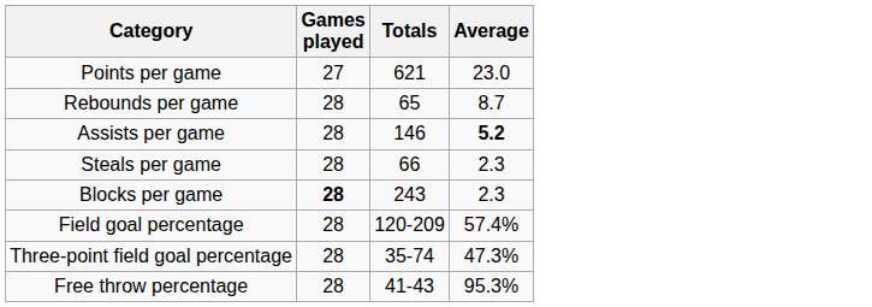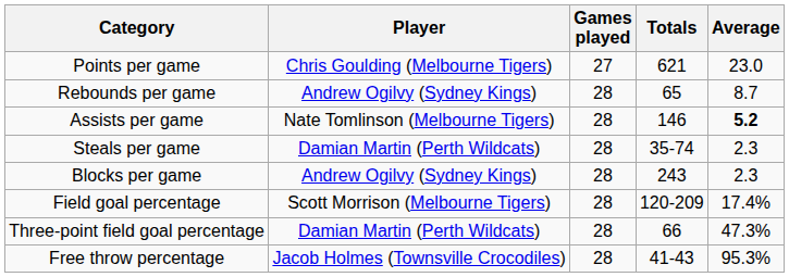+ column: Player | Chris Goulding (Melbourne Tigers) | Andrew Ogilvy (Sydney Kings) | Nate Tomlinson (Melbourne Tigers) | Damian Martin (Perth Wildcats) | Andrew Ogilvy (Sydney Kings) | Scott Morrison (Melbourne Tigers) | Damian Martin (Perth Wildcats) | Jacob Holmes (Townsville Crocodiles)
Steals per game | Totals: 66 -> 35-74
Blocks per game | Games played: bold -> normal
Field goal percentage | Average: 57.4% -> 17.4%
Three-point field goal percentage | Totals: 35-74 -> 66
